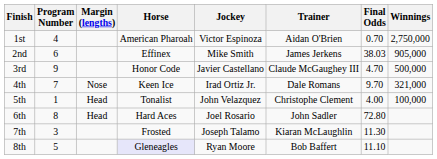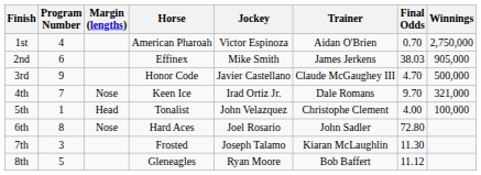6th | Margin (lengths): Head -> Nose
8th | Horse: lavender background -> no background
8th | Final Odds: 11.10 -> 11.12
